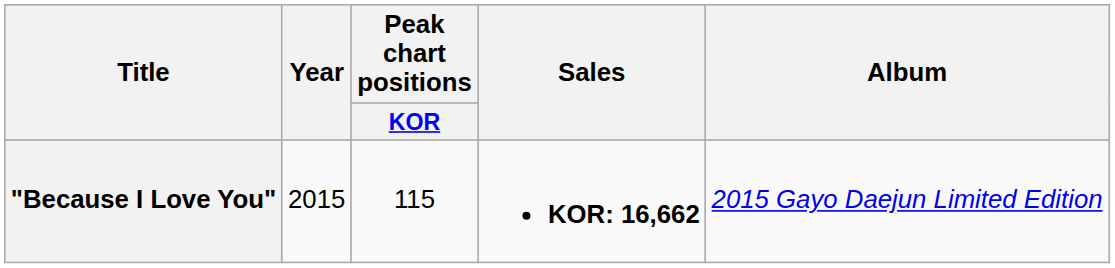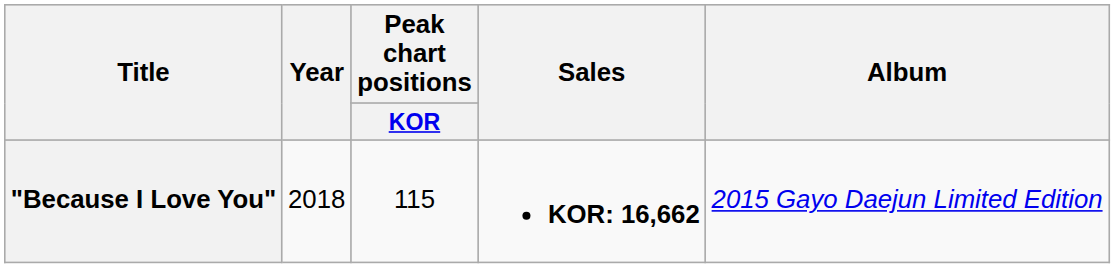"Because I Love You" | Year: 2015 -> 2018
